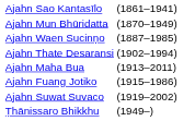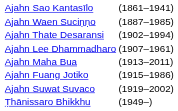- row: Ajahn Mun Bhūridatta | (1870–1949)
+ row: Ajahn Lee Dhammadharo | (1907–1961)
